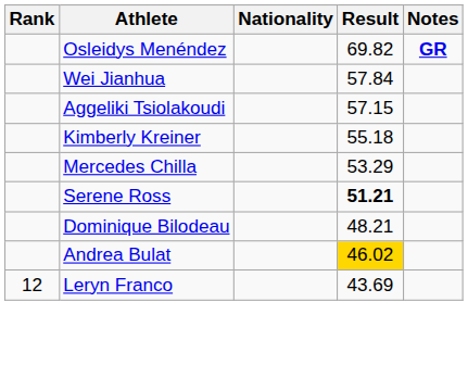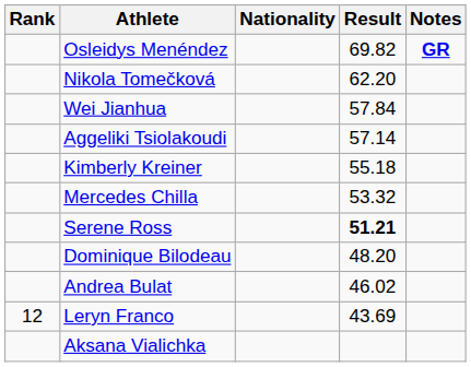+ row: Nikola Tomečková | 62.20
Aggeliki Tsiolakoudi | Result: 57.15 -> 57.14
Mercedes Chilla | Result: 53.29 -> 53.32
Dominique Bilodeau | Result: 48.21 -> 48.20
Andrea Bulat | Result: gold background -> no background
+ row: Aksana Vialichka
